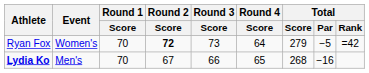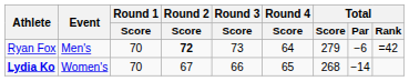Ryan Fox | Event: Women's -> Men's
Ryan Fox | Total / Par: −5 -> −6
Lydia Ko | Event: Men's -> Women's
Lydia Ko | Total / Par: −16 -> −14
